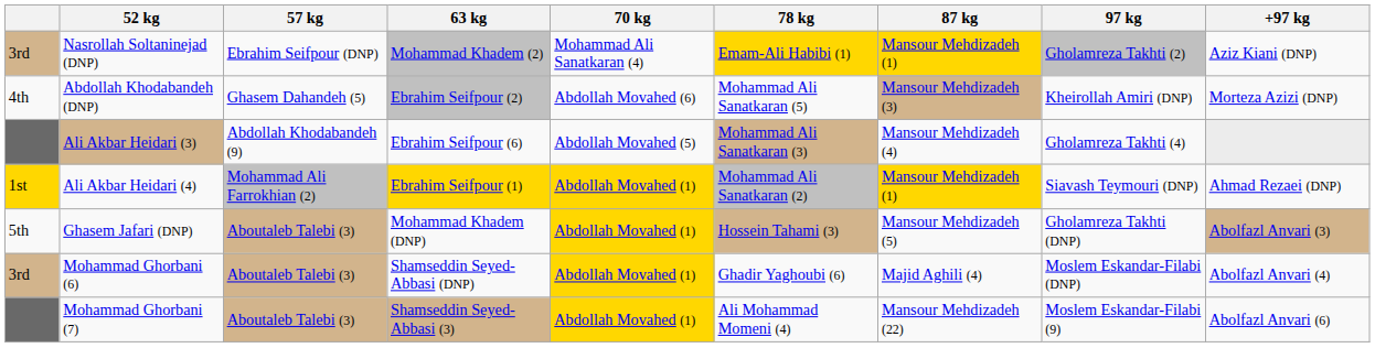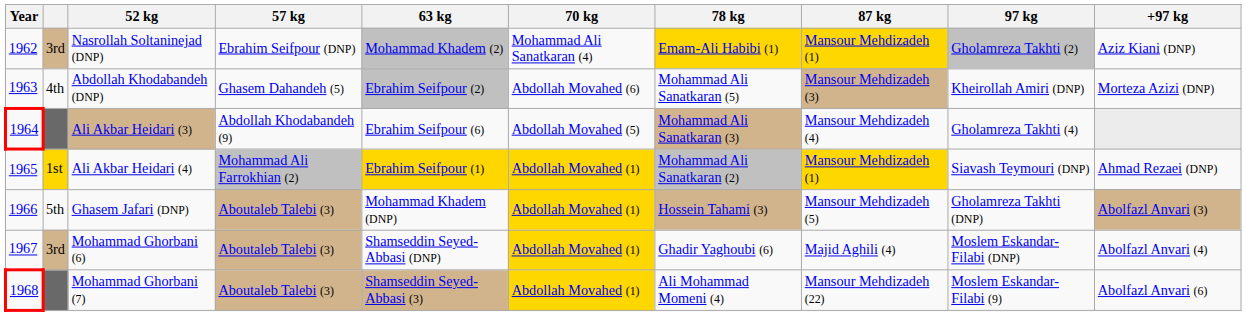+ column: Year | 1962 | 1963 | 1964 | 1965 | 1966 | 1967 | 1968
